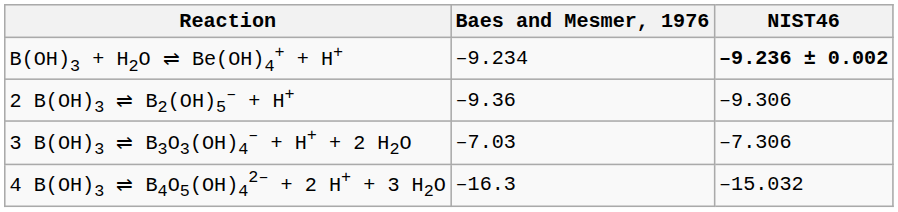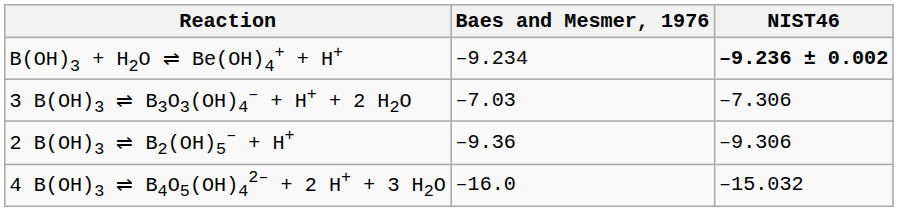rows swapped: 2 B(OH)3 ⇌ B2(OH)5– + H+ <-> 3 B(OH)3 ⇌ B3O3(OH)4– + H+ + 2 H2O
4 B(OH)3 ⇌ B4O5(OH)42– + 2 H+ + 3 H2O | Baes and Mesmer, 1976: –16.3 -> –16.0
